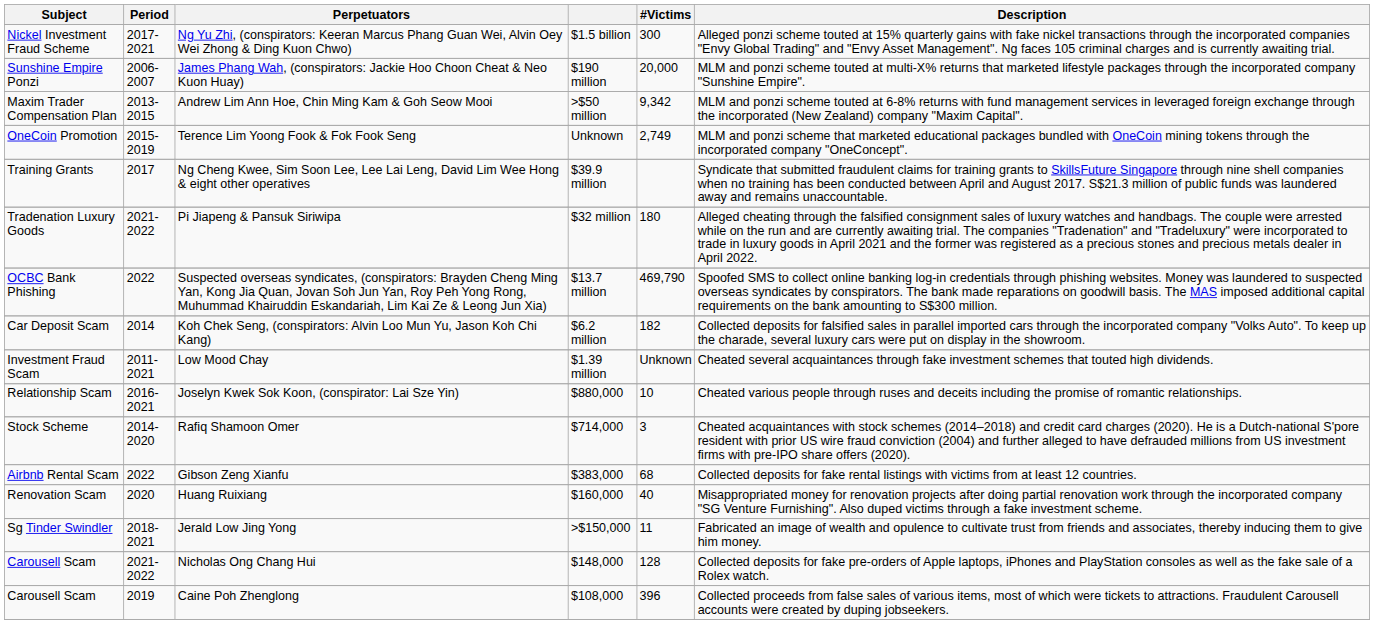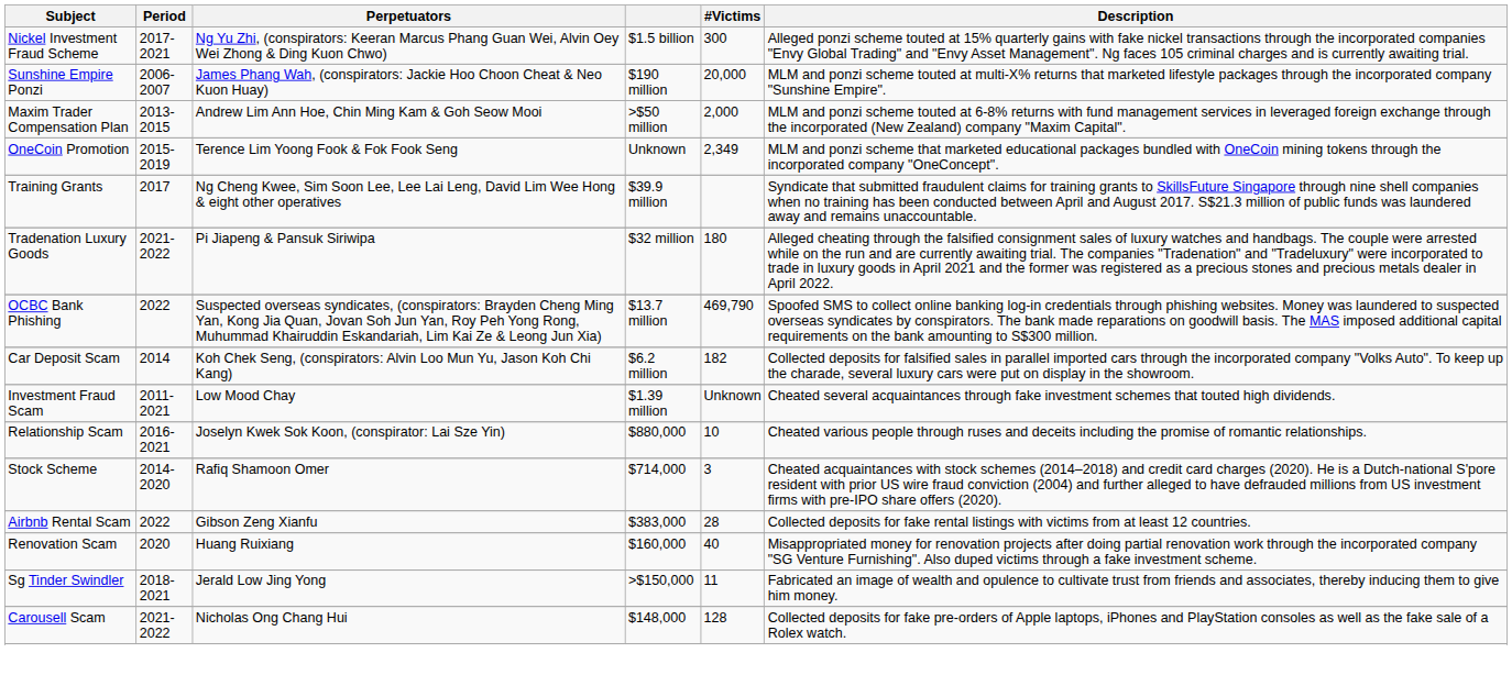Andrew Lim Ann Hoe, Chin Ming Kam & Goh Seow Mooi | #Victims: 9,342 -> 2,000
Terence Lim Yoong Fook & Fok Fook Seng | #Victims: 2,749 -> 2,349
Gibson Zeng Xianfu | #Victims: 68 -> 28
- row: Carousell Scam | 2019 | Caine Poh Zhenglong | $108,000 | 396 | Collected proceeds from false sales of various items, most of which were tickets to attractions. Fraudulent Carousell accounts were created by duping jobseekers.
